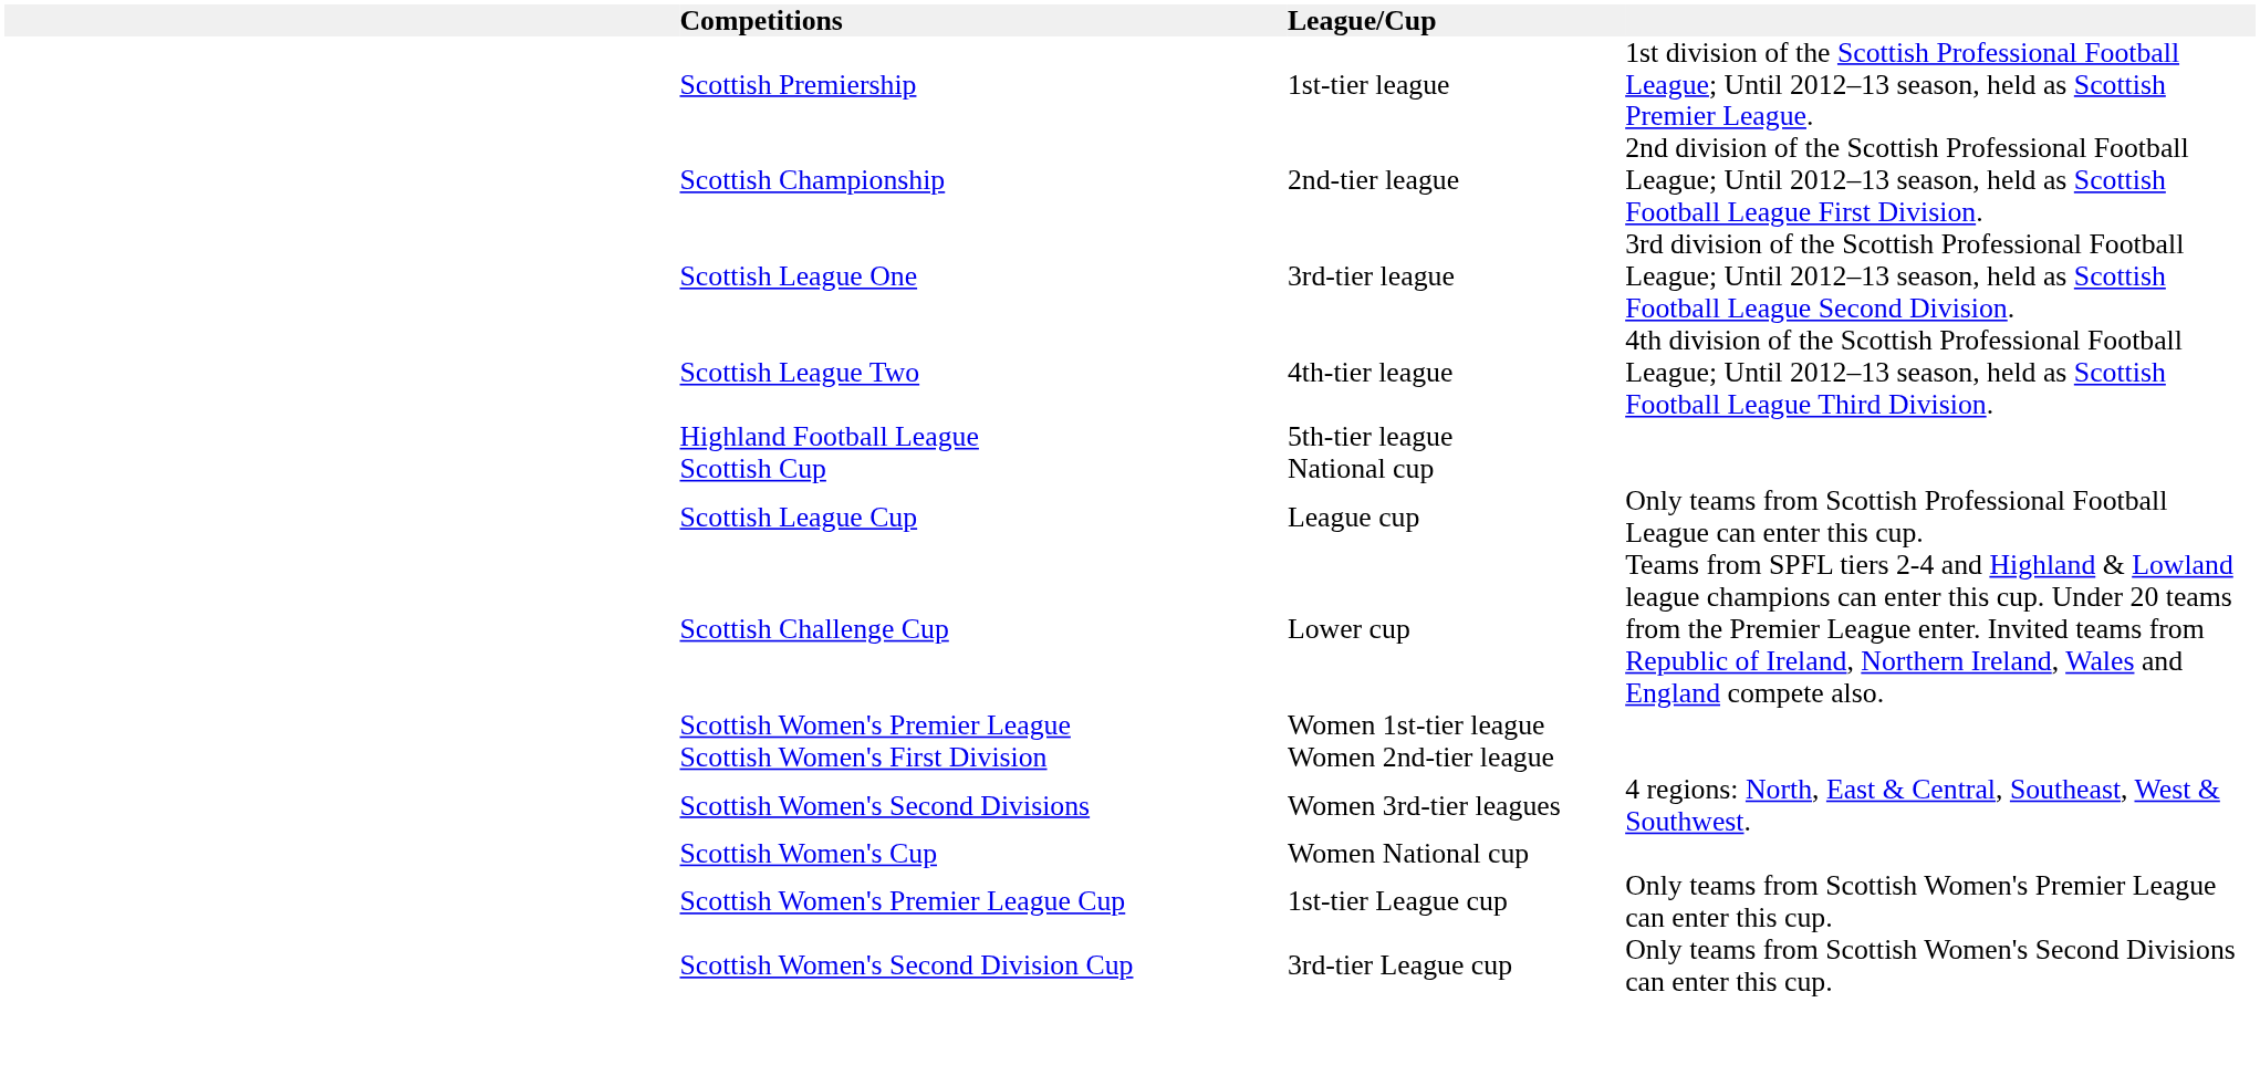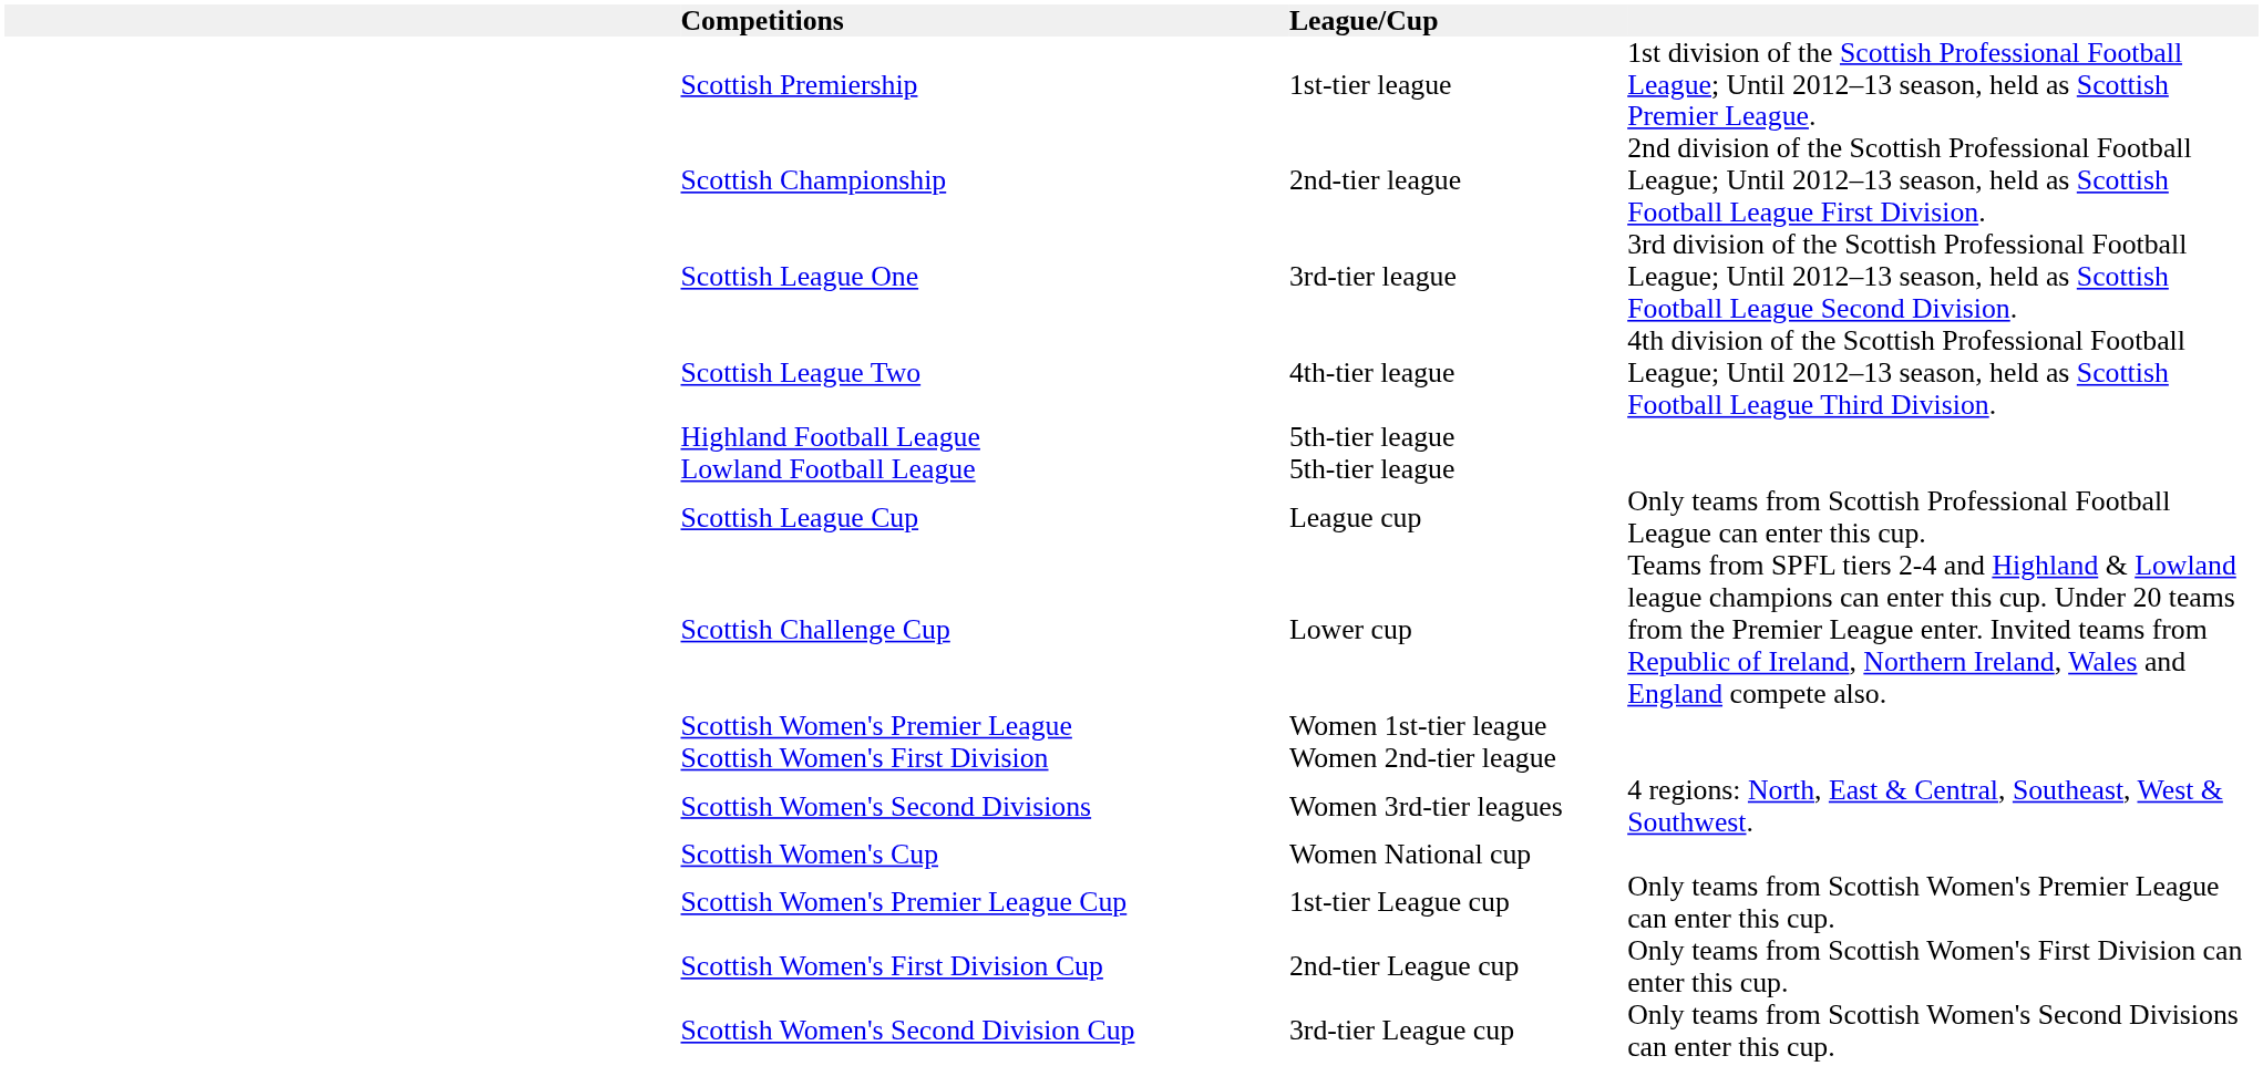+ row: Lowland Football League | 5th-tier league
- row: Scottish Cup | National cup
+ row: Scottish Women's First Division Cup | 2nd-tier League cup | Only teams from Scottish Women's First Division can enter this cup.
